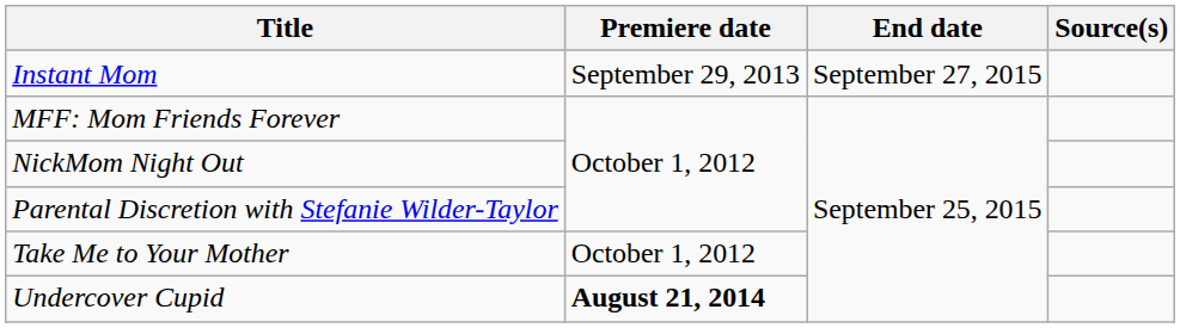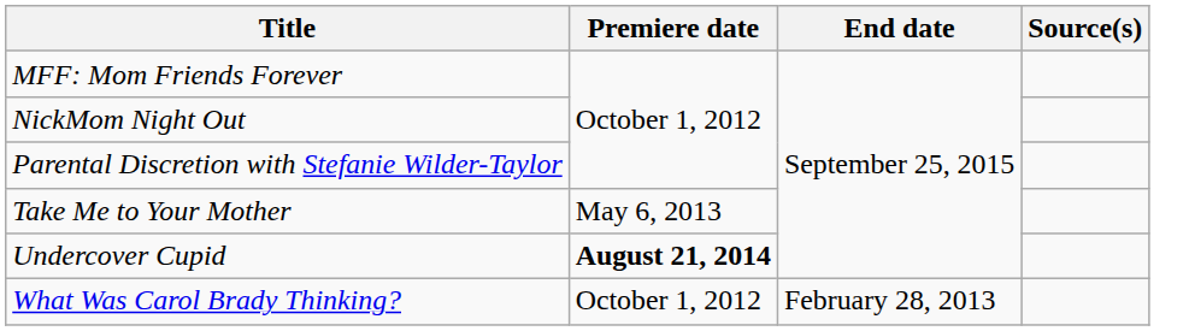- row: Instant Mom | September 29, 2013 | September 27, 2015
Take Me to Your Mother | Premiere date: October 1, 2012 -> May 6, 2013
+ row: What Was Carol Brady Thinking? | October 1, 2012 | February 28, 2013
